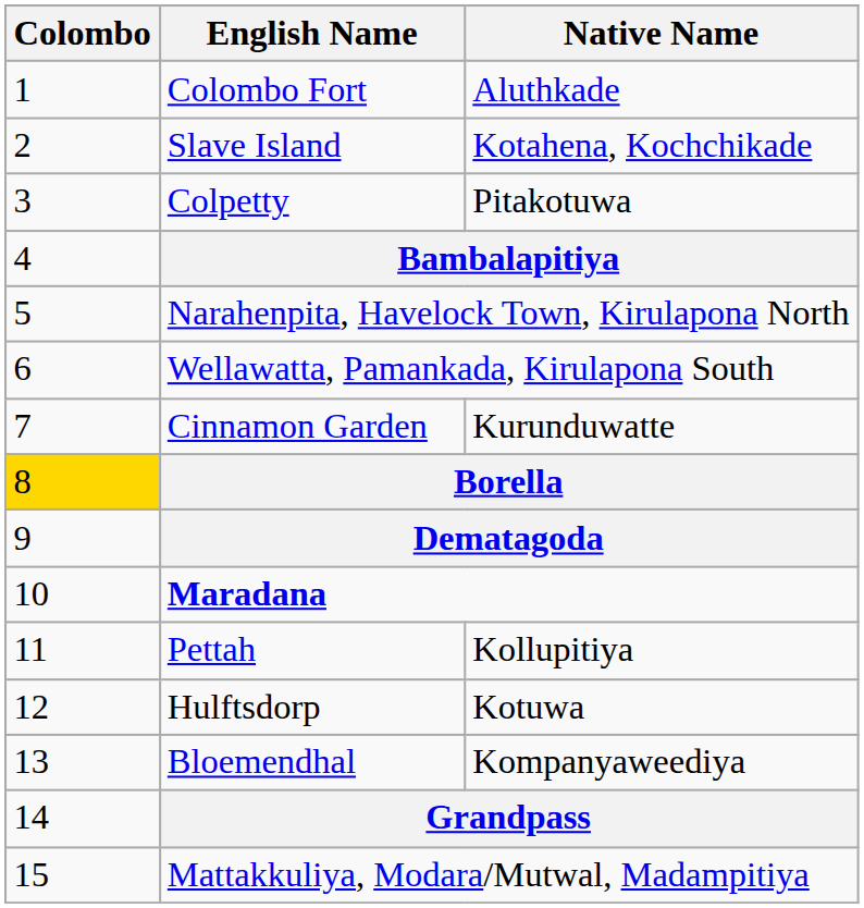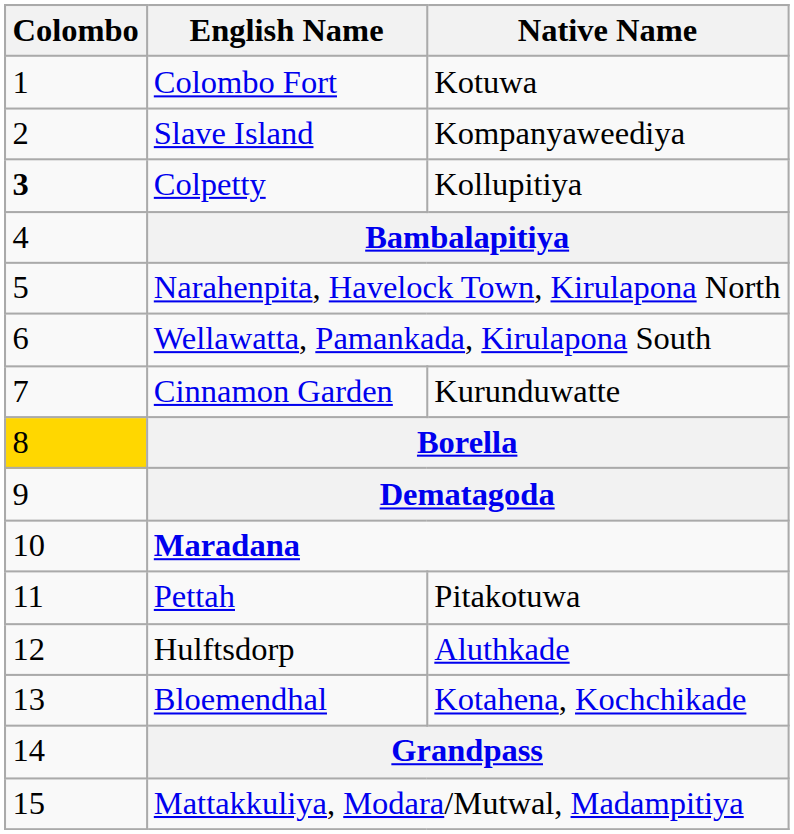Colombo Fort | Native Name: Aluthkade -> Kotuwa
Slave Island | Native Name: Kotahena, Kochchikade -> Kompanyaweediya
Colpetty | Colombo: normal -> bold
Colpetty | Native Name: Pitakotuwa -> Kollupitiya
Pettah | Native Name: Kollupitiya -> Pitakotuwa
Hulftsdorp | Native Name: Kotuwa -> Aluthkade
Bloemendhal | Native Name: Kompanyaweediya -> Kotahena, Kochchikade
